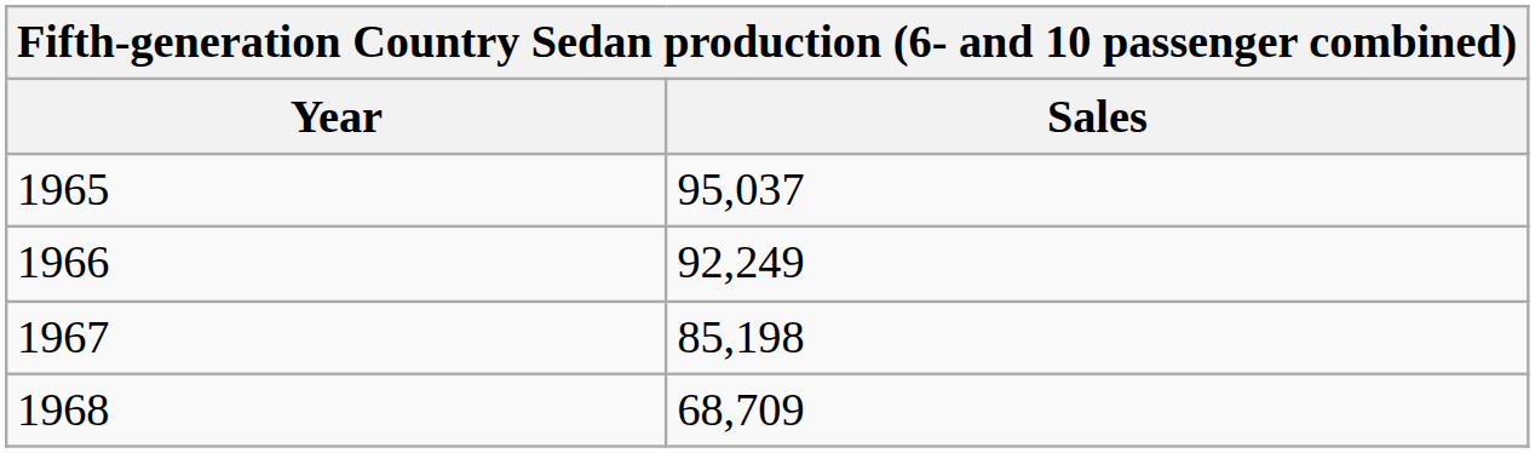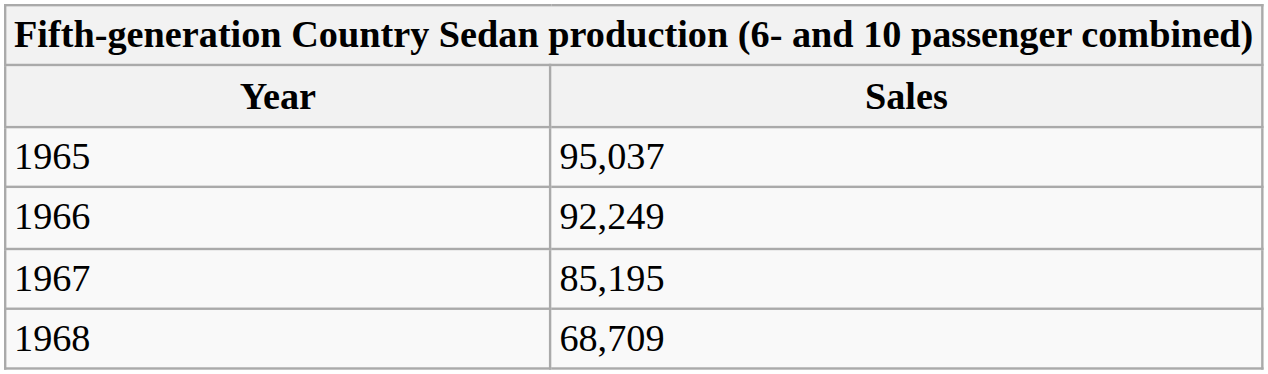1967 | Sales: 85,198 -> 85,195
